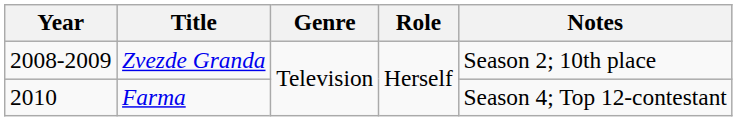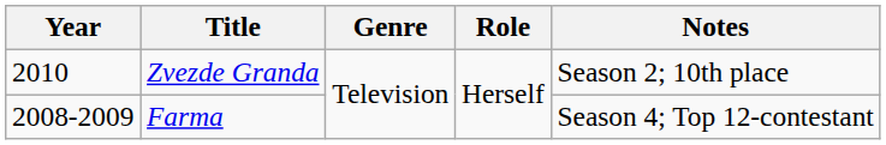Zvezde Granda | Year: 2008-2009 -> 2010
Farma | Year: 2010 -> 2008-2009
